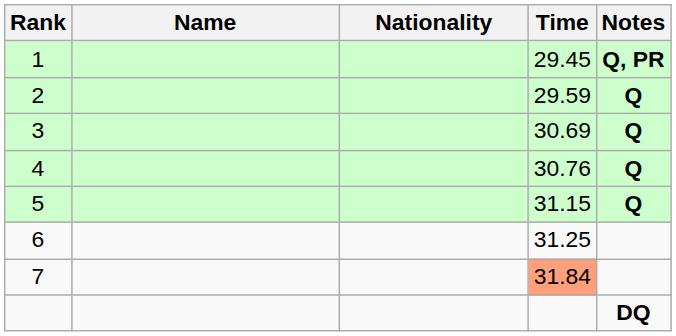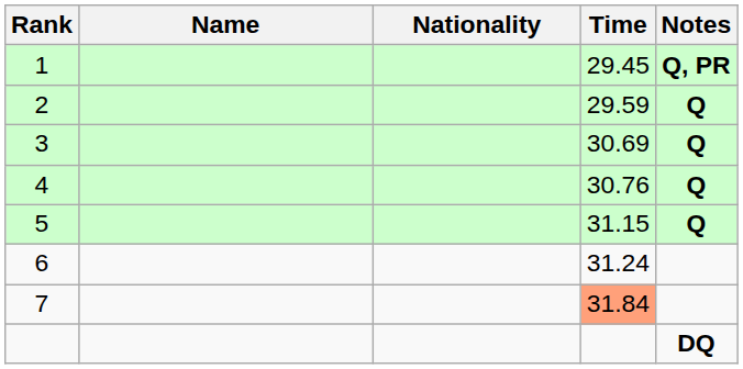6 | Time: 31.25 -> 31.24
